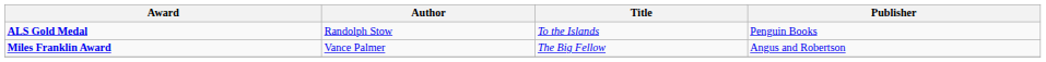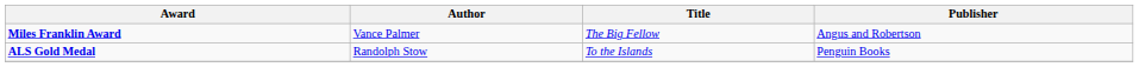rows swapped: ALS Gold Medal <-> Miles Franklin Award
